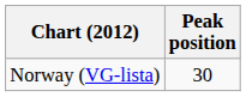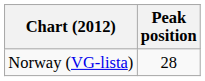Norway (VG-lista) | Peak position: 30 -> 28
